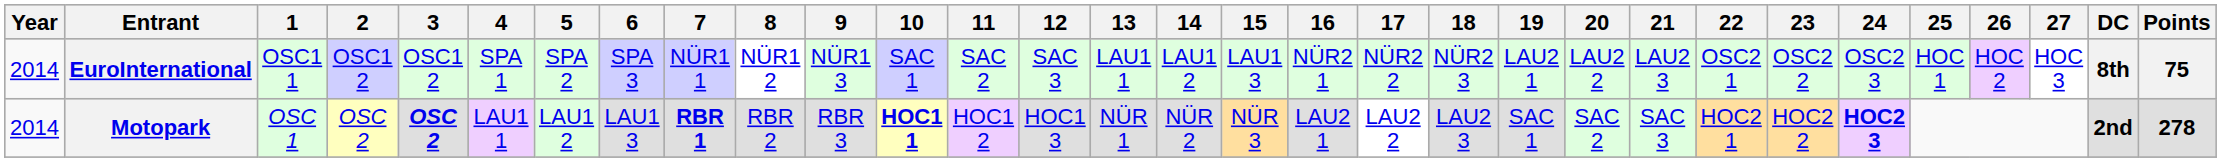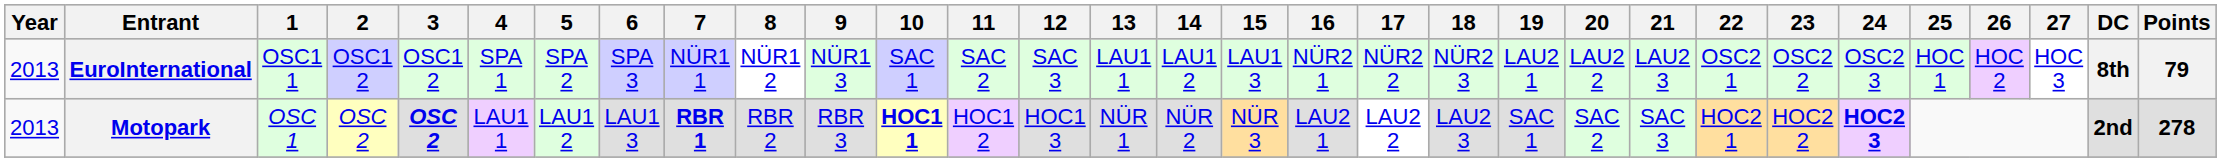EuroInternational | Year: 2014 -> 2013
EuroInternational | Points: 75 -> 79
Motopark | Year: 2014 -> 2013
